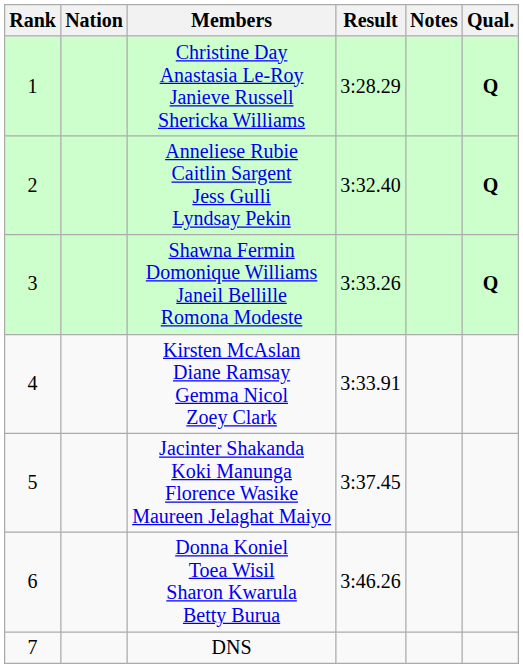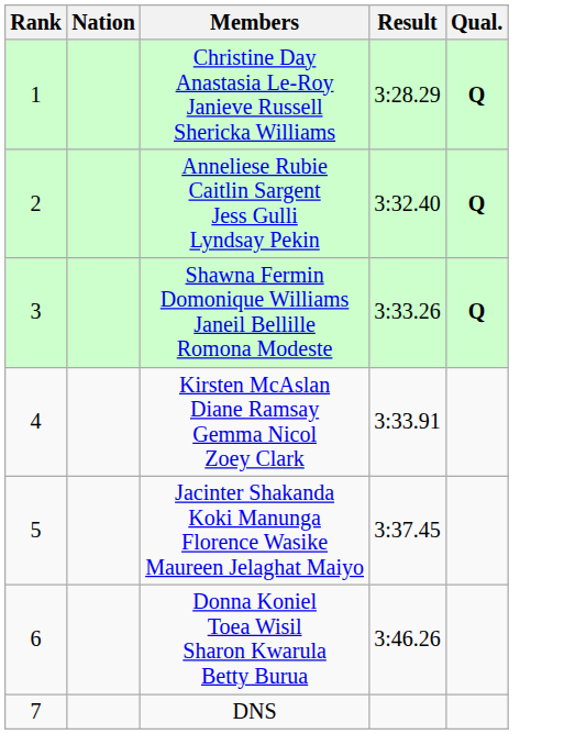- column: Notes
